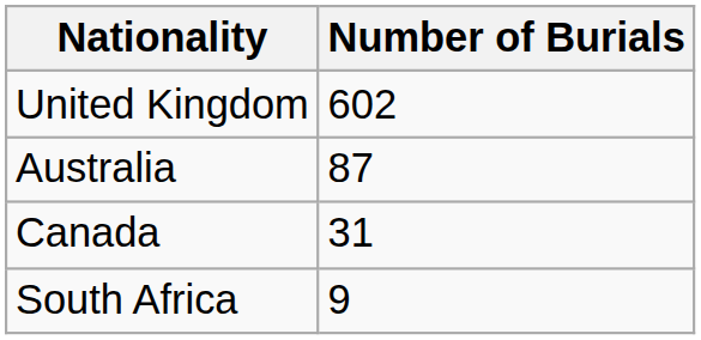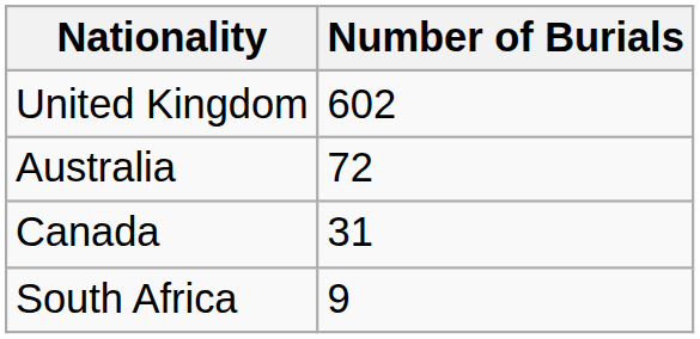Australia | Number of Burials: 87 -> 72
